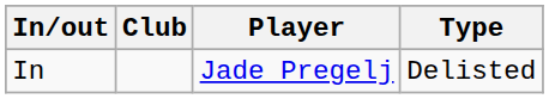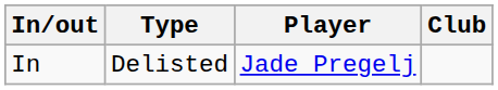columns swapped: Club <-> Type
